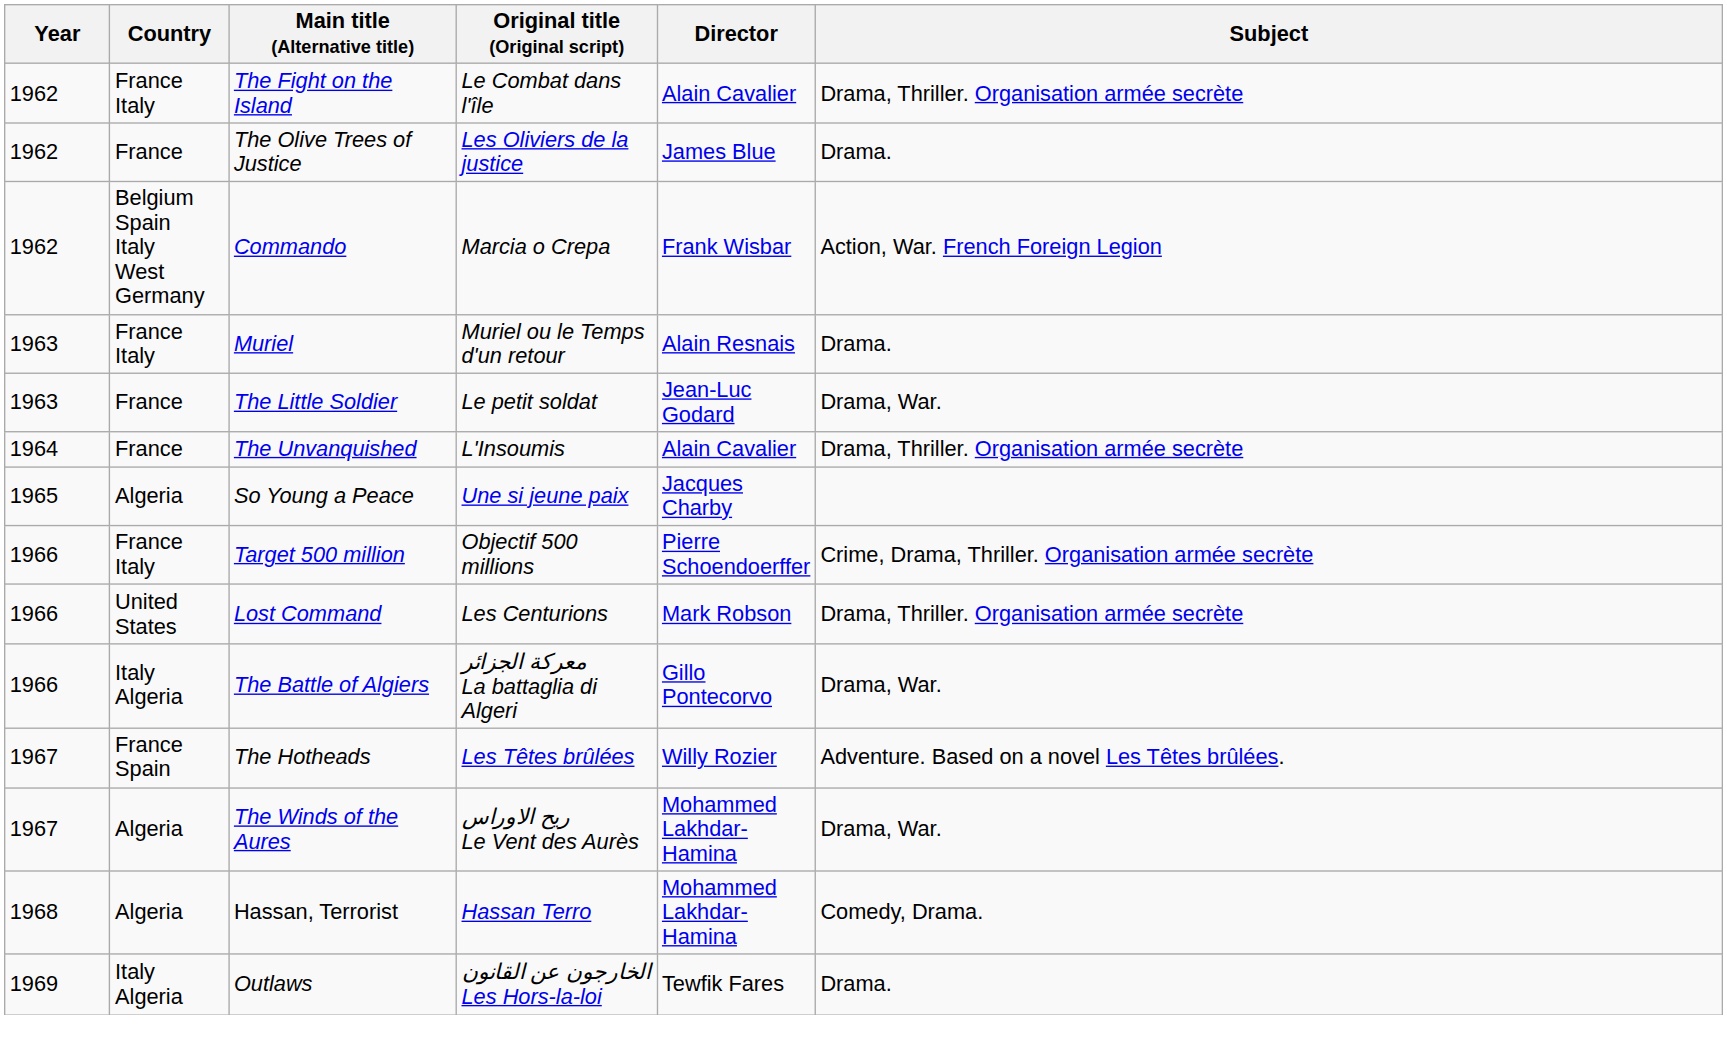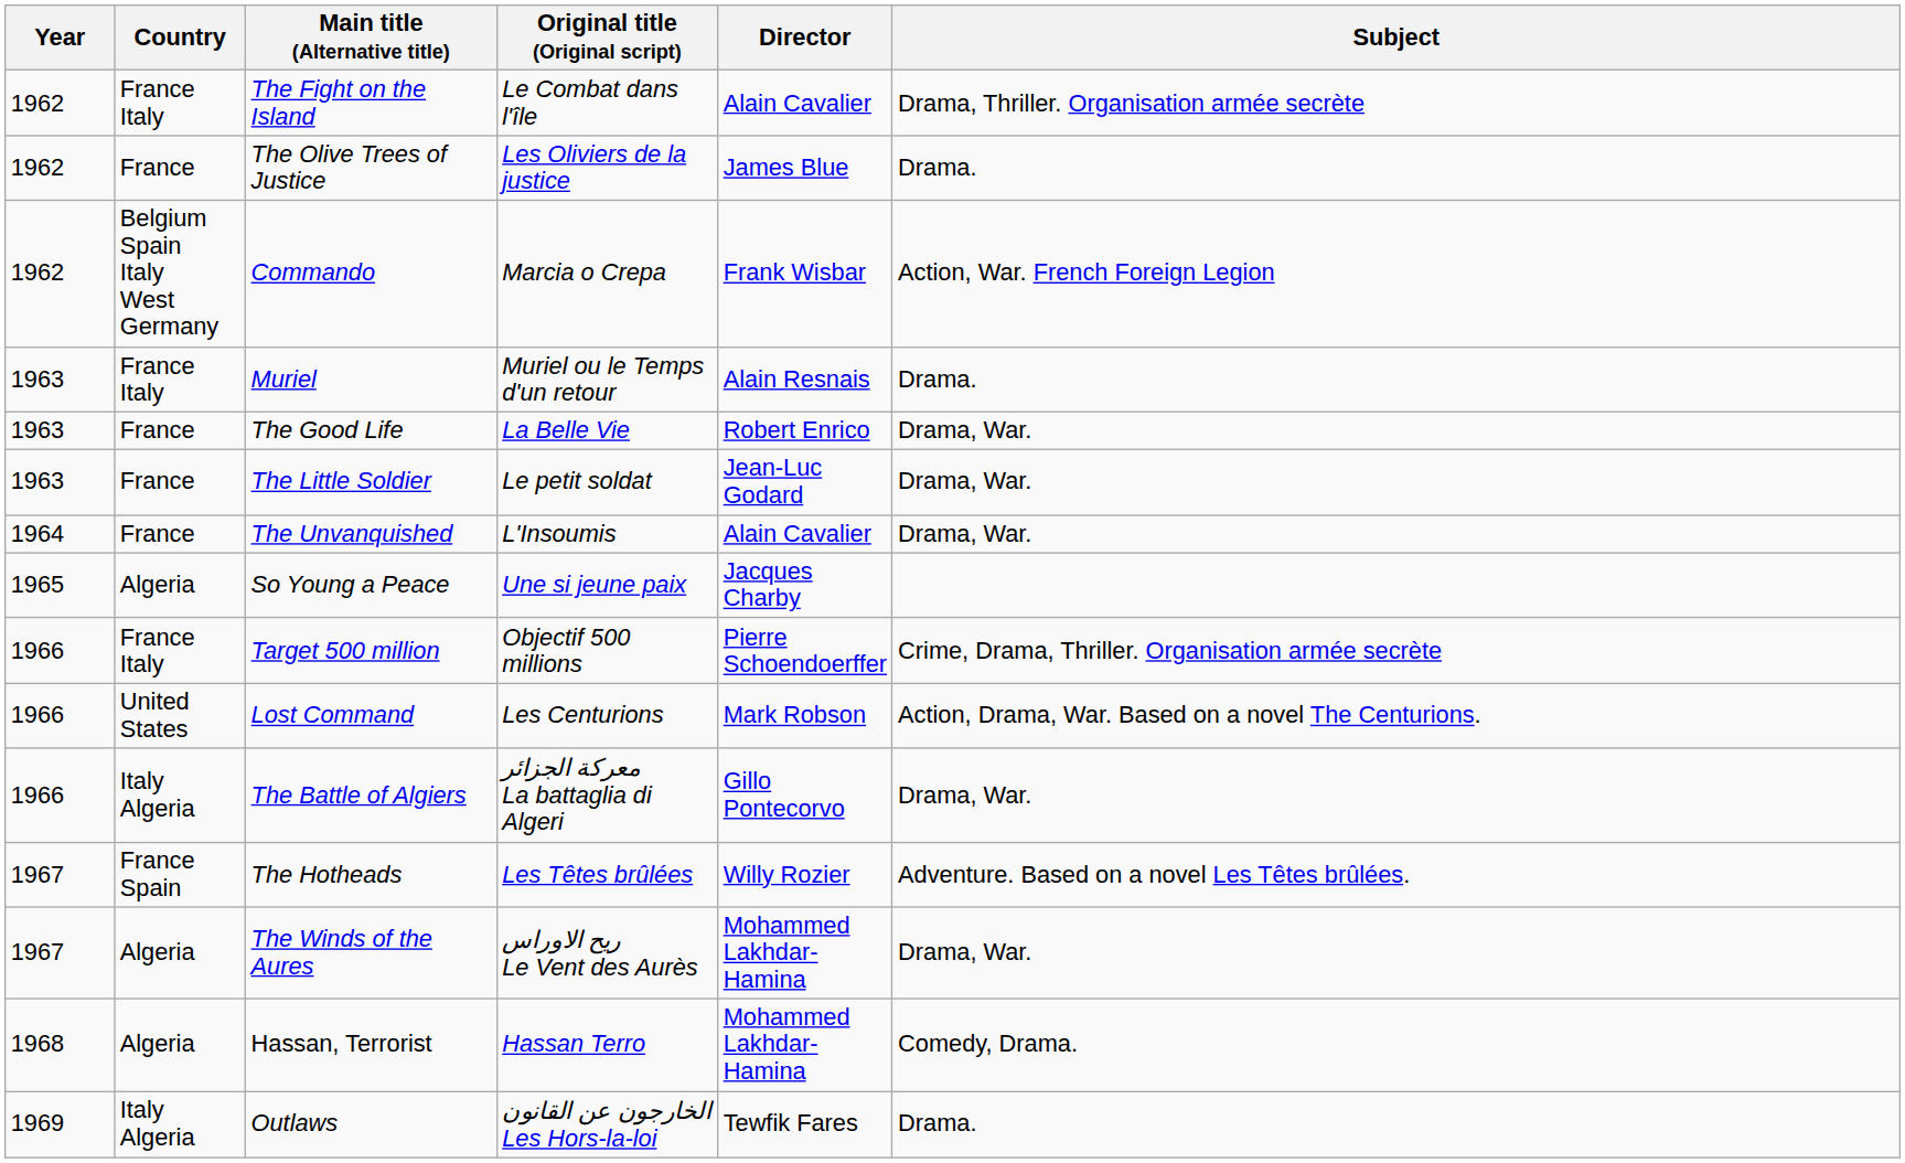+ row: 1963 | France | The Good Life | La Belle Vie | Robert Enrico | Drama, War.
The Unvanquished | Subject: Drama, Thriller. Organisation armée secrète -> Drama, War.
Lost Command | Subject: Drama, Thriller. Organisation armée secrète -> Action, Drama, War. Based on a novel The Centurions.
